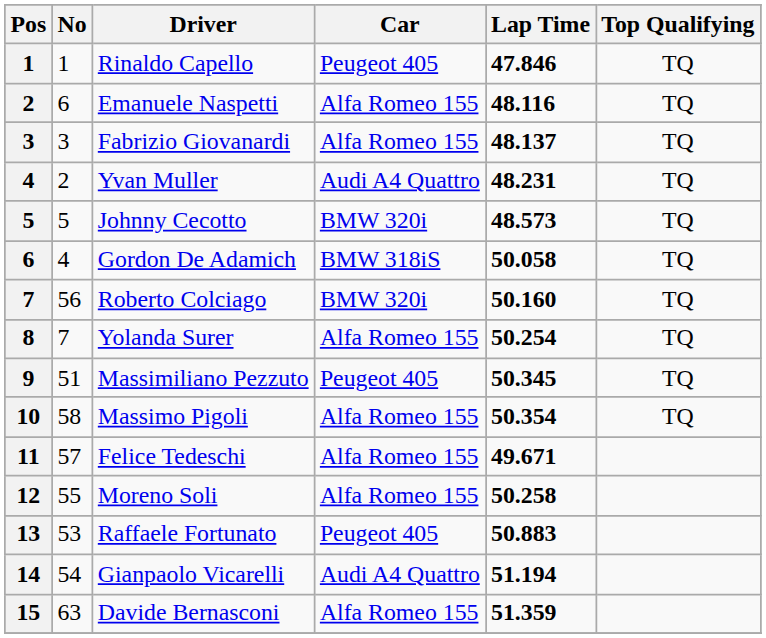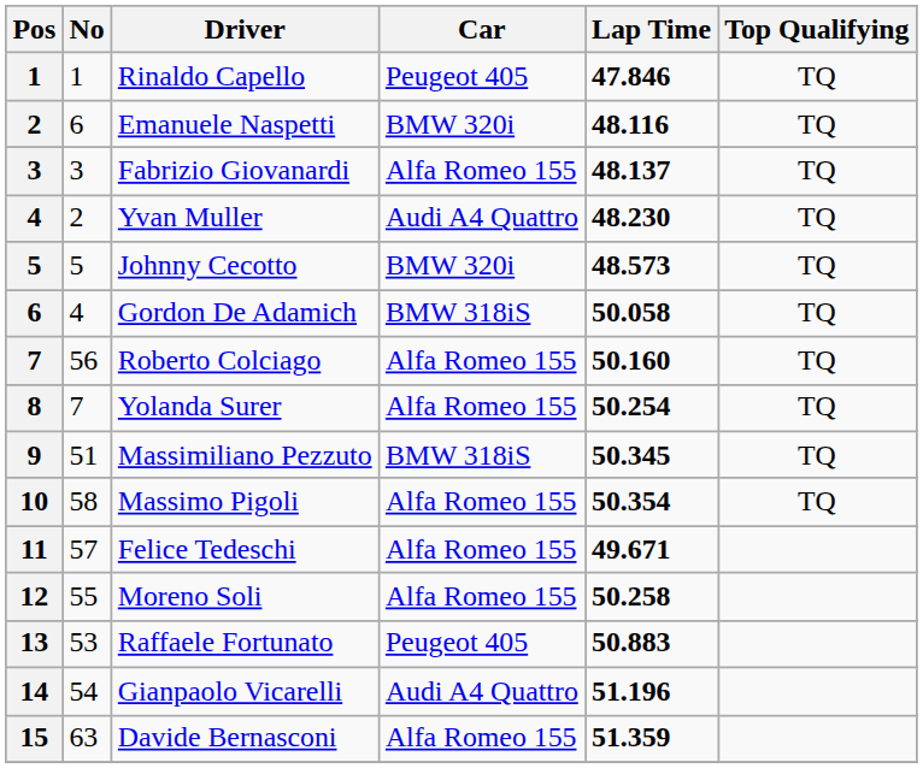Emanuele Naspetti | Car: Alfa Romeo 155 -> BMW 320i
Yvan Muller | Lap Time: 48.231 -> 48.230
Roberto Colciago | Car: BMW 320i -> Alfa Romeo 155
Massimiliano Pezzuto | Car: Peugeot 405 -> BMW 318iS
Gianpaolo Vicarelli | Lap Time: 51.194 -> 51.196
